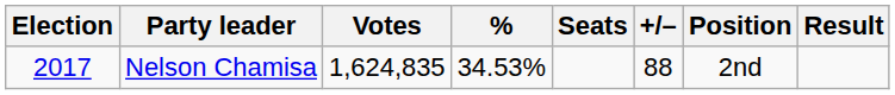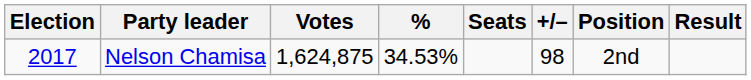Nelson Chamisa | Votes: 1,624,835 -> 1,624,875
Nelson Chamisa | +/–: 88 -> 98
